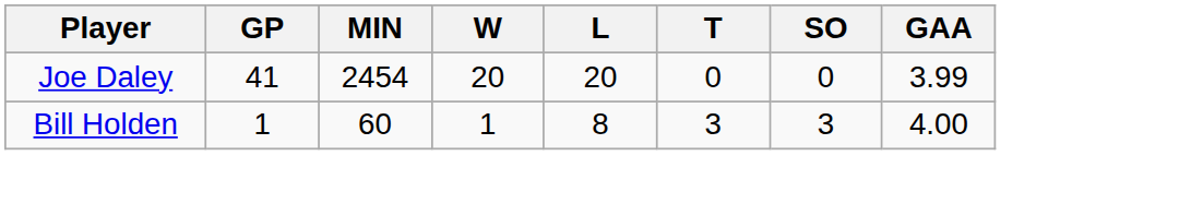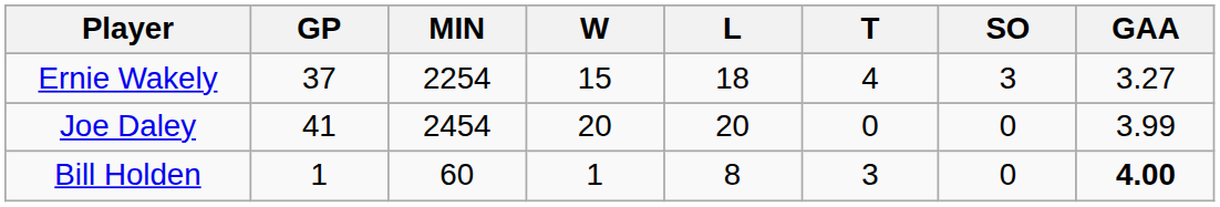+ row: Ernie Wakely | 37 | 2254 | 15 | 18 | 4 | 3 | 3.27
Bill Holden | SO: 3 -> 0
Bill Holden | GAA: normal -> bold
